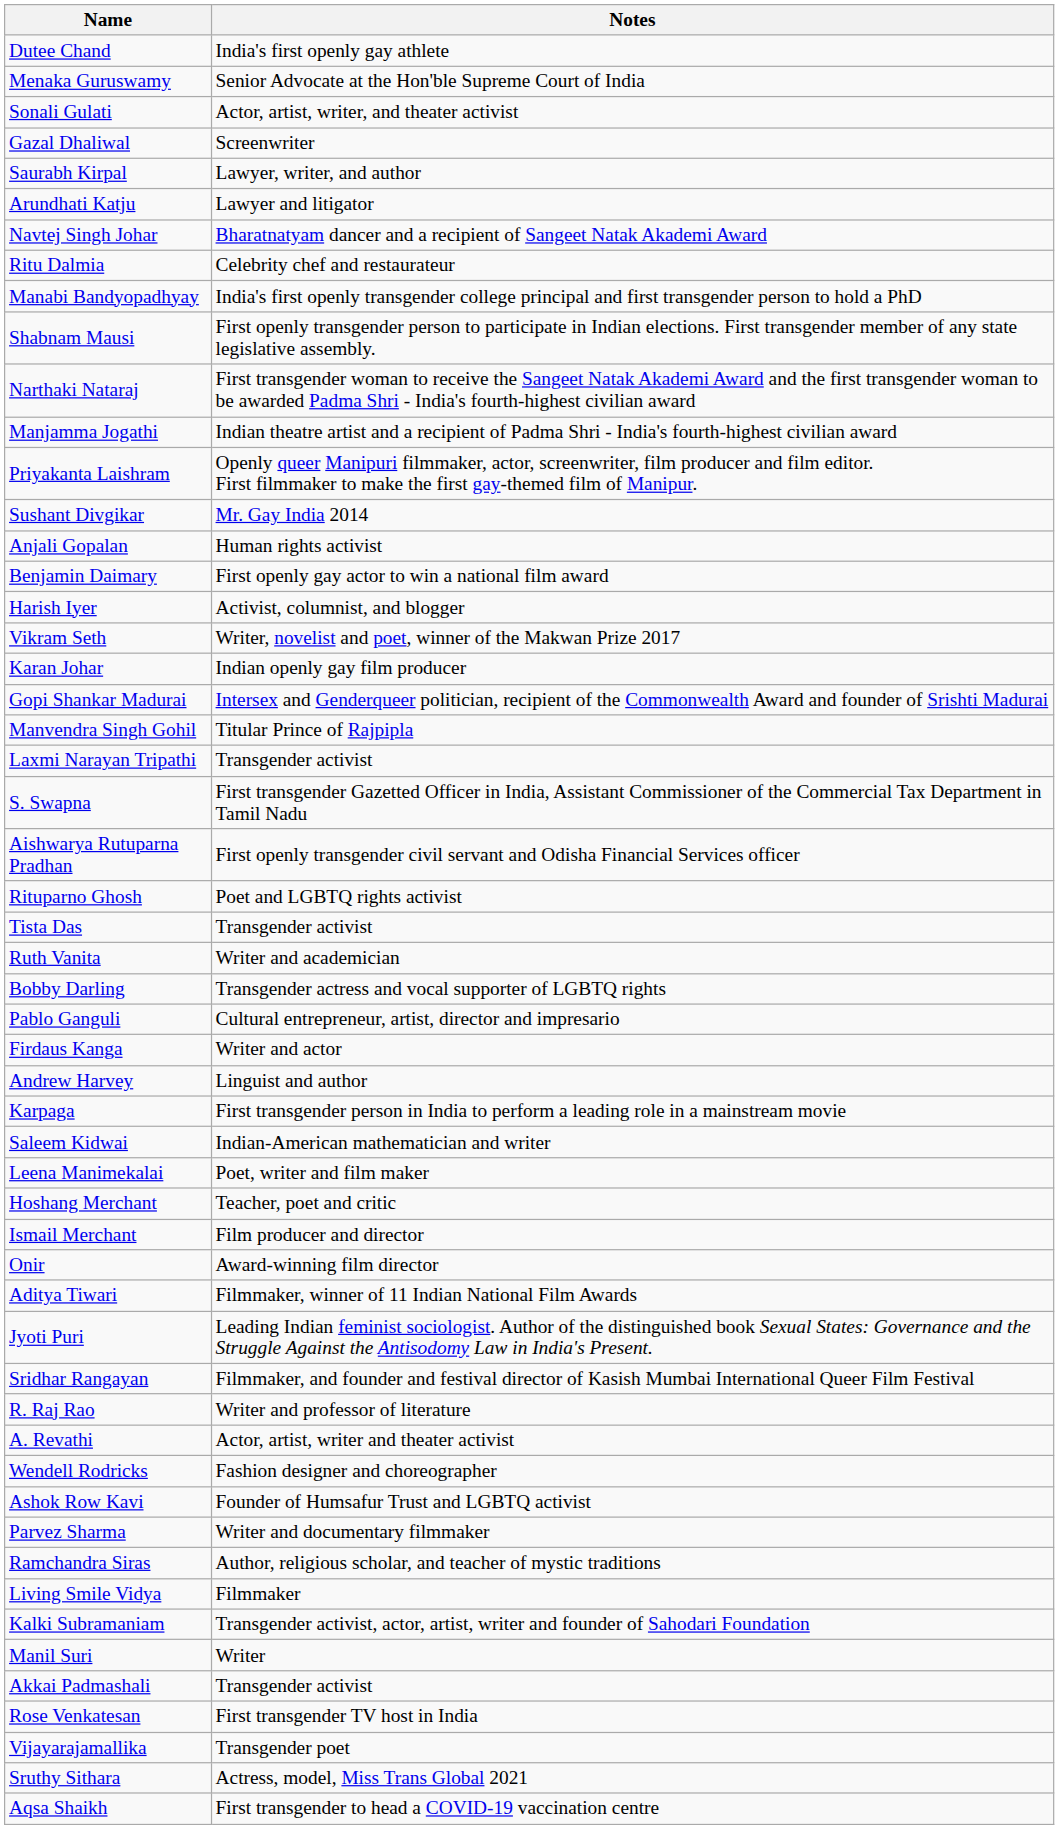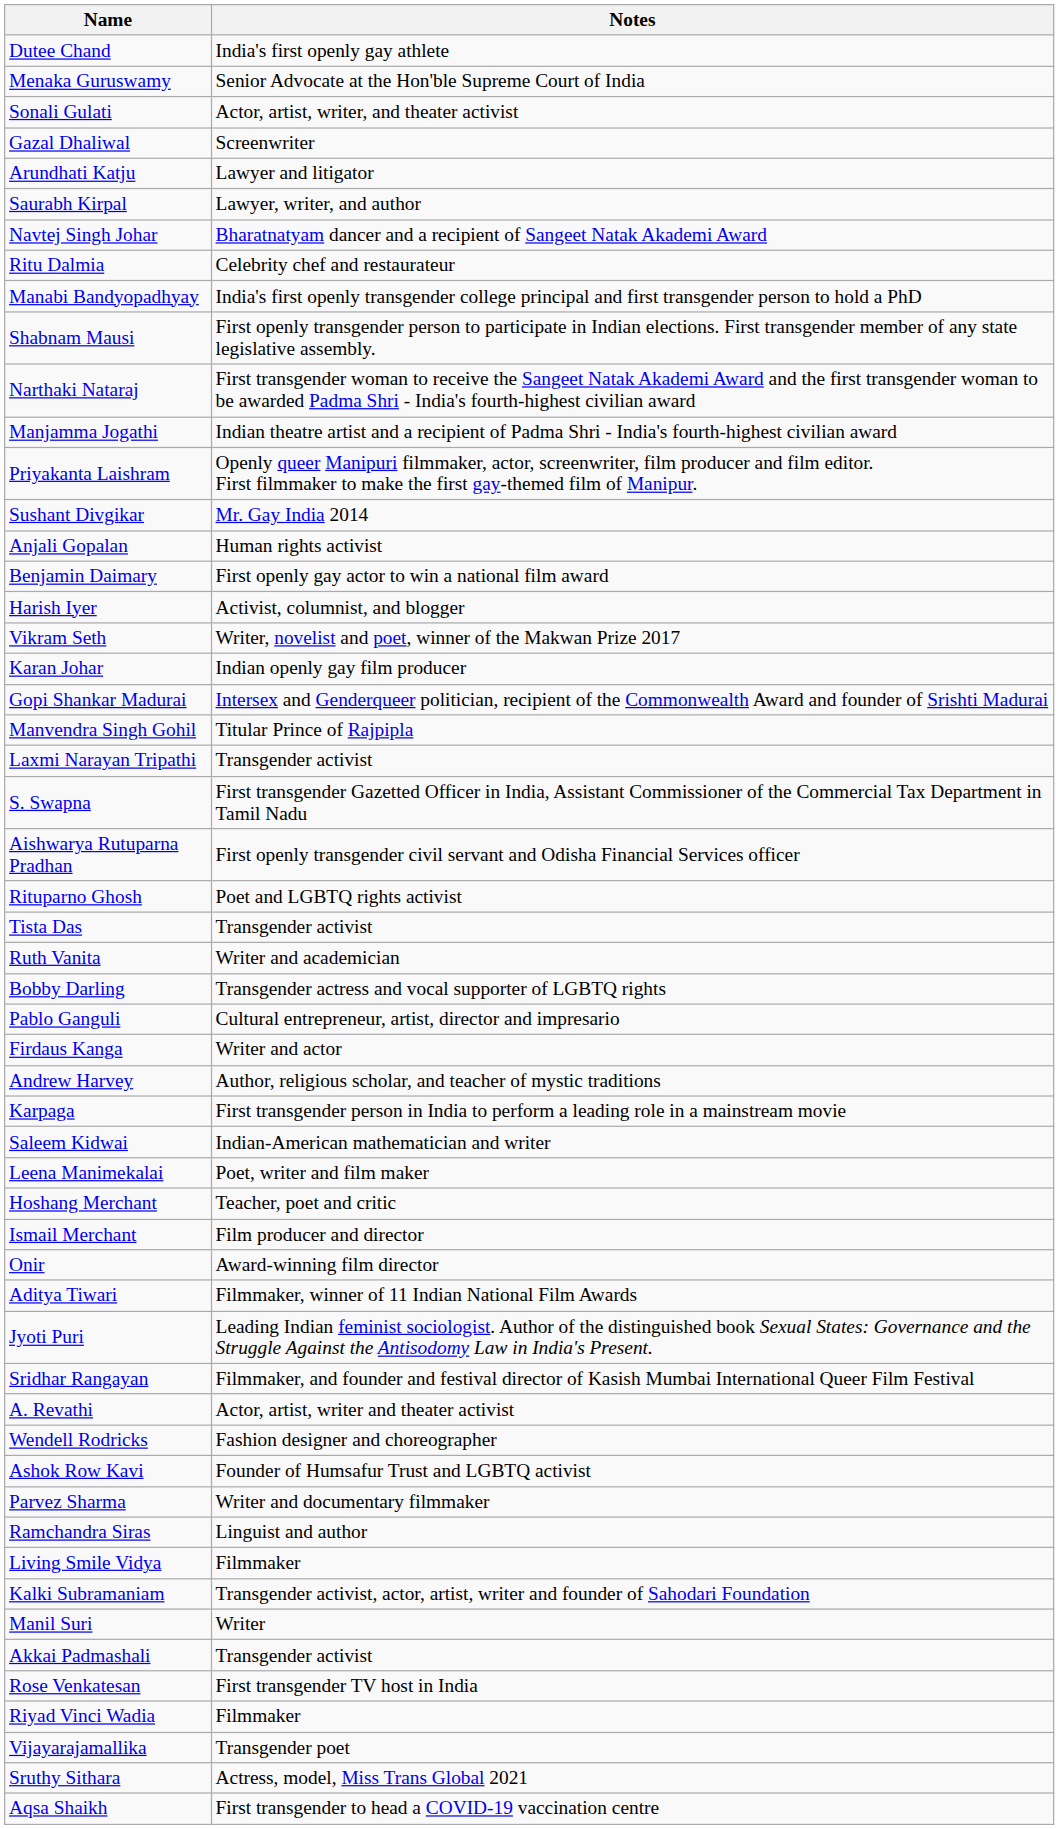rows swapped: Arundhati Katju <-> Saurabh Kirpal
Andrew Harvey | Notes: Linguist and author -> Author, religious scholar, and teacher of mystic traditions
- row: R. Raj Rao | Writer and professor of literature
Ramchandra Siras | Notes: Author, religious scholar, and teacher of mystic traditions -> Linguist and author
+ row: Riyad Vinci Wadia | Filmmaker
